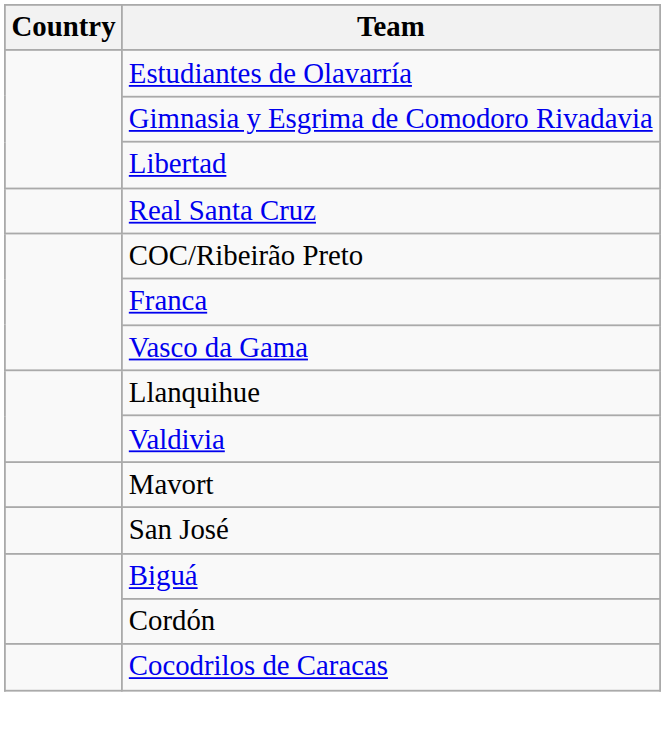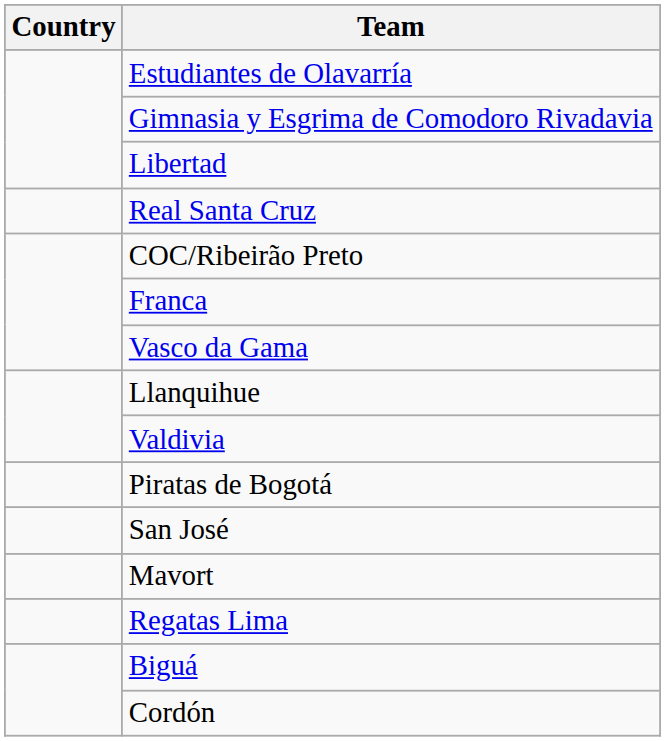+ row: Piratas de Bogotá
rows swapped: Mavort <-> San José
+ row: Regatas Lima
- row: Cocodrilos de Caracas
